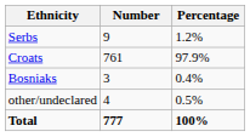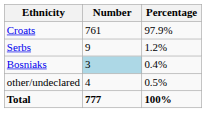rows swapped: Croats <-> Serbs
Bosniaks | Number: no background -> lightblue background
